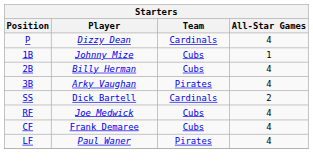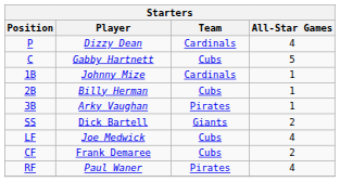+ row: C | Gabby Hartnett | Cubs | 5
Johnny Mize | Team: Cubs -> Cardinals
Billy Herman | All-Star Games: 4 -> 1
Arky Vaughan | All-Star Games: 4 -> 1
Dick Bartell | Team: Cardinals -> Giants
Joe Medwick | Position: RF -> LF
Frank Demaree | All-Star Games: 4 -> 2
Paul Waner | Position: LF -> RF
